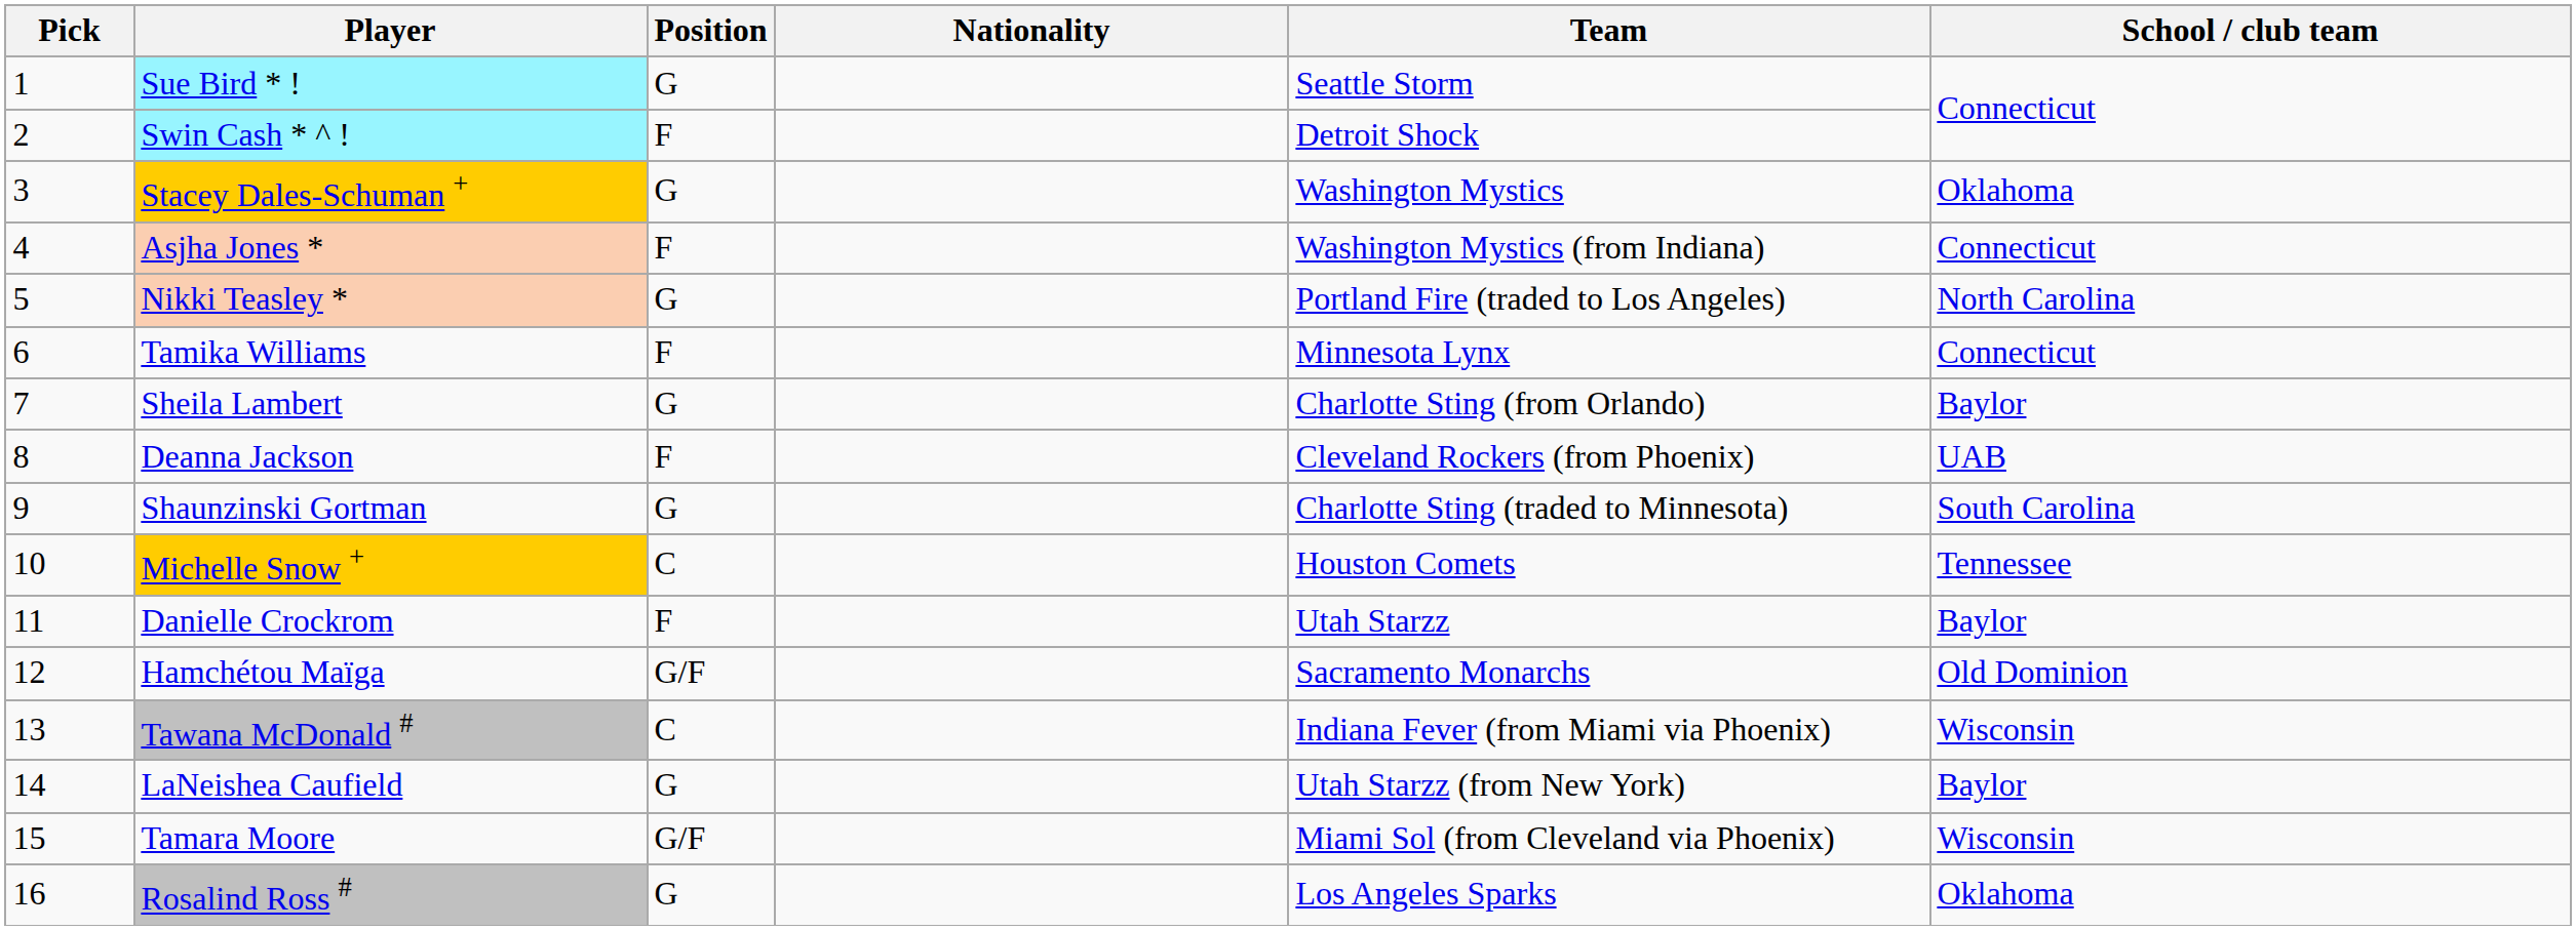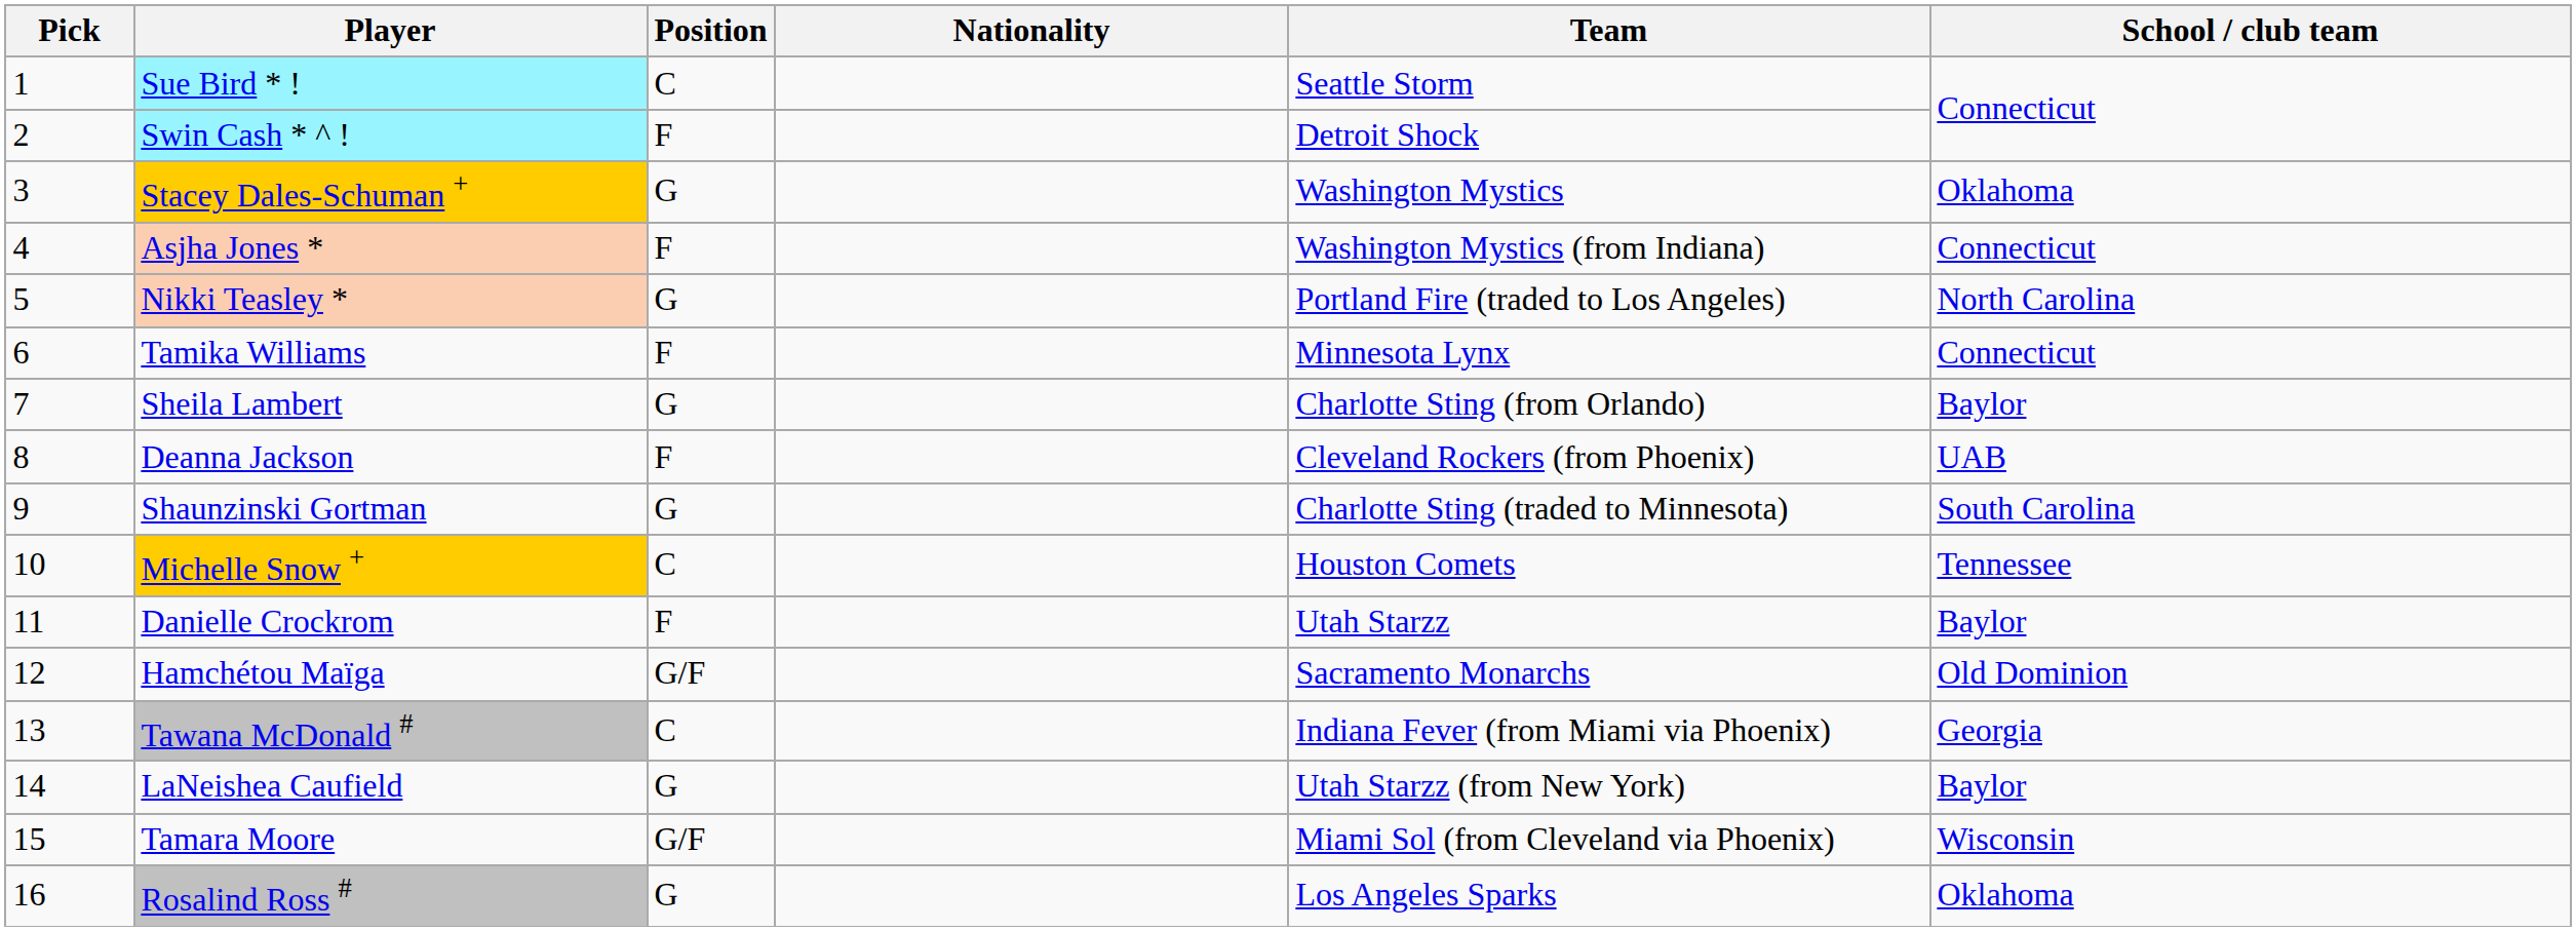Sue Bird * ! | Position: G -> C
Tawana McDonald # | School / club team: Wisconsin -> Georgia
